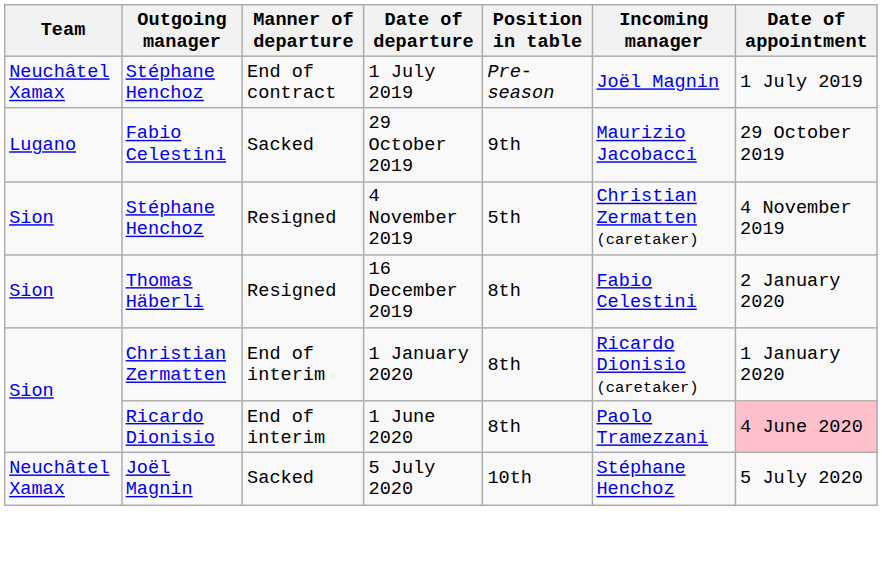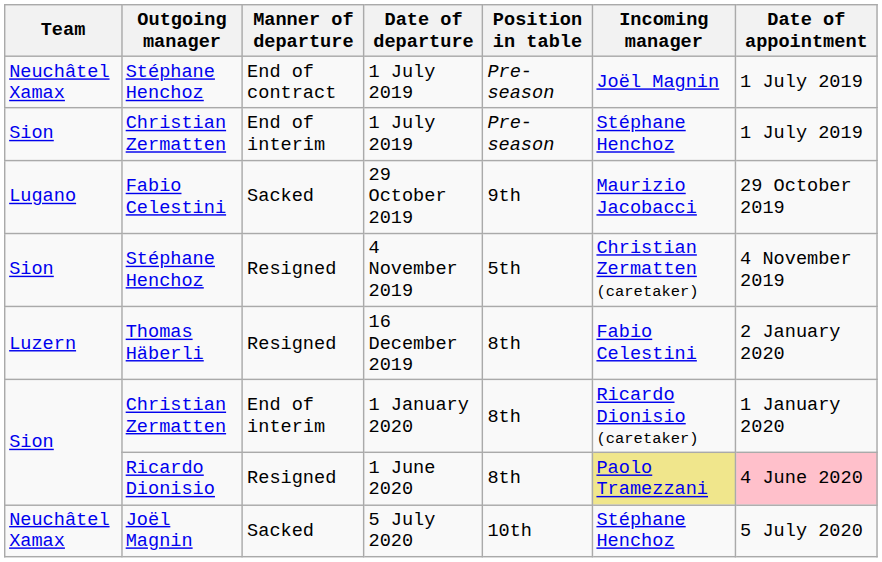+ row: Sion | Christian Zermatten | End of interim | 1 July 2019 | Pre-season | Stéphane Henchoz | 1 July 2019
16 December 2019 | Team: Sion -> Luzern
1 June 2020 | Manner of departure: End of interim -> Resigned
1 June 2020 | Incoming manager: no background -> khaki background
